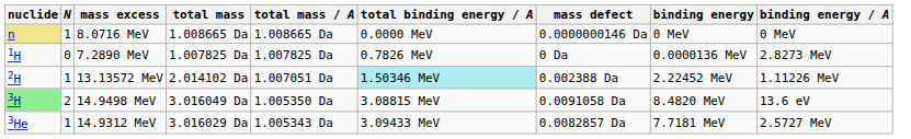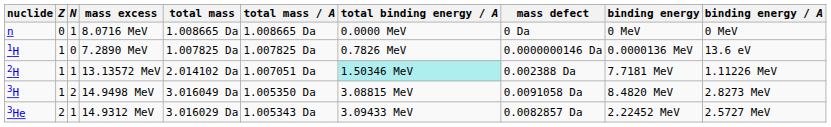+ column: Z | 0 | 1 | 1 | 1 | 2
8.0716 MeV | nuclide: khaki background -> no background
8.0716 MeV | mass defect: 0.0000000146 Da -> 0 Da
7.2890 MeV | mass defect: 0 Da -> 0.0000000146 Da
7.2890 MeV | binding energy / A: 2.8273 MeV -> 13.6 eV
13.13572 MeV | binding energy: 2.22452 MeV -> 7.7181 MeV
14.9498 MeV | nuclide: lightgreen background -> no background
14.9498 MeV | binding energy / A: 13.6 eV -> 2.8273 MeV
14.9312 MeV | binding energy: 7.7181 MeV -> 2.22452 MeV
